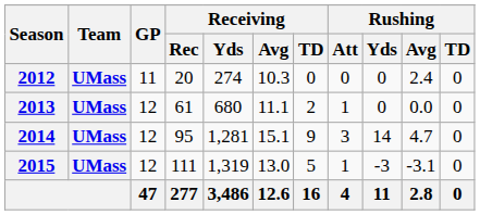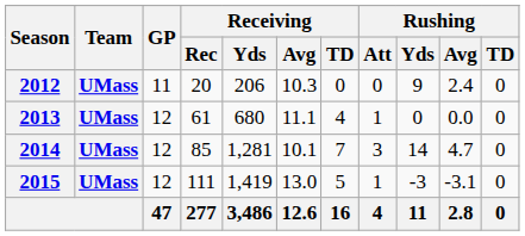2012 | Receiving / Yds: 274 -> 206
2012 | Rushing / Yds: 0 -> 9
2013 | Receiving / TD: 2 -> 4
2014 | Receiving / Rec: 95 -> 85
2014 | Receiving / Avg: 15.1 -> 10.1
2014 | Receiving / TD: 9 -> 7
2015 | Receiving / Yds: 1,319 -> 1,419
